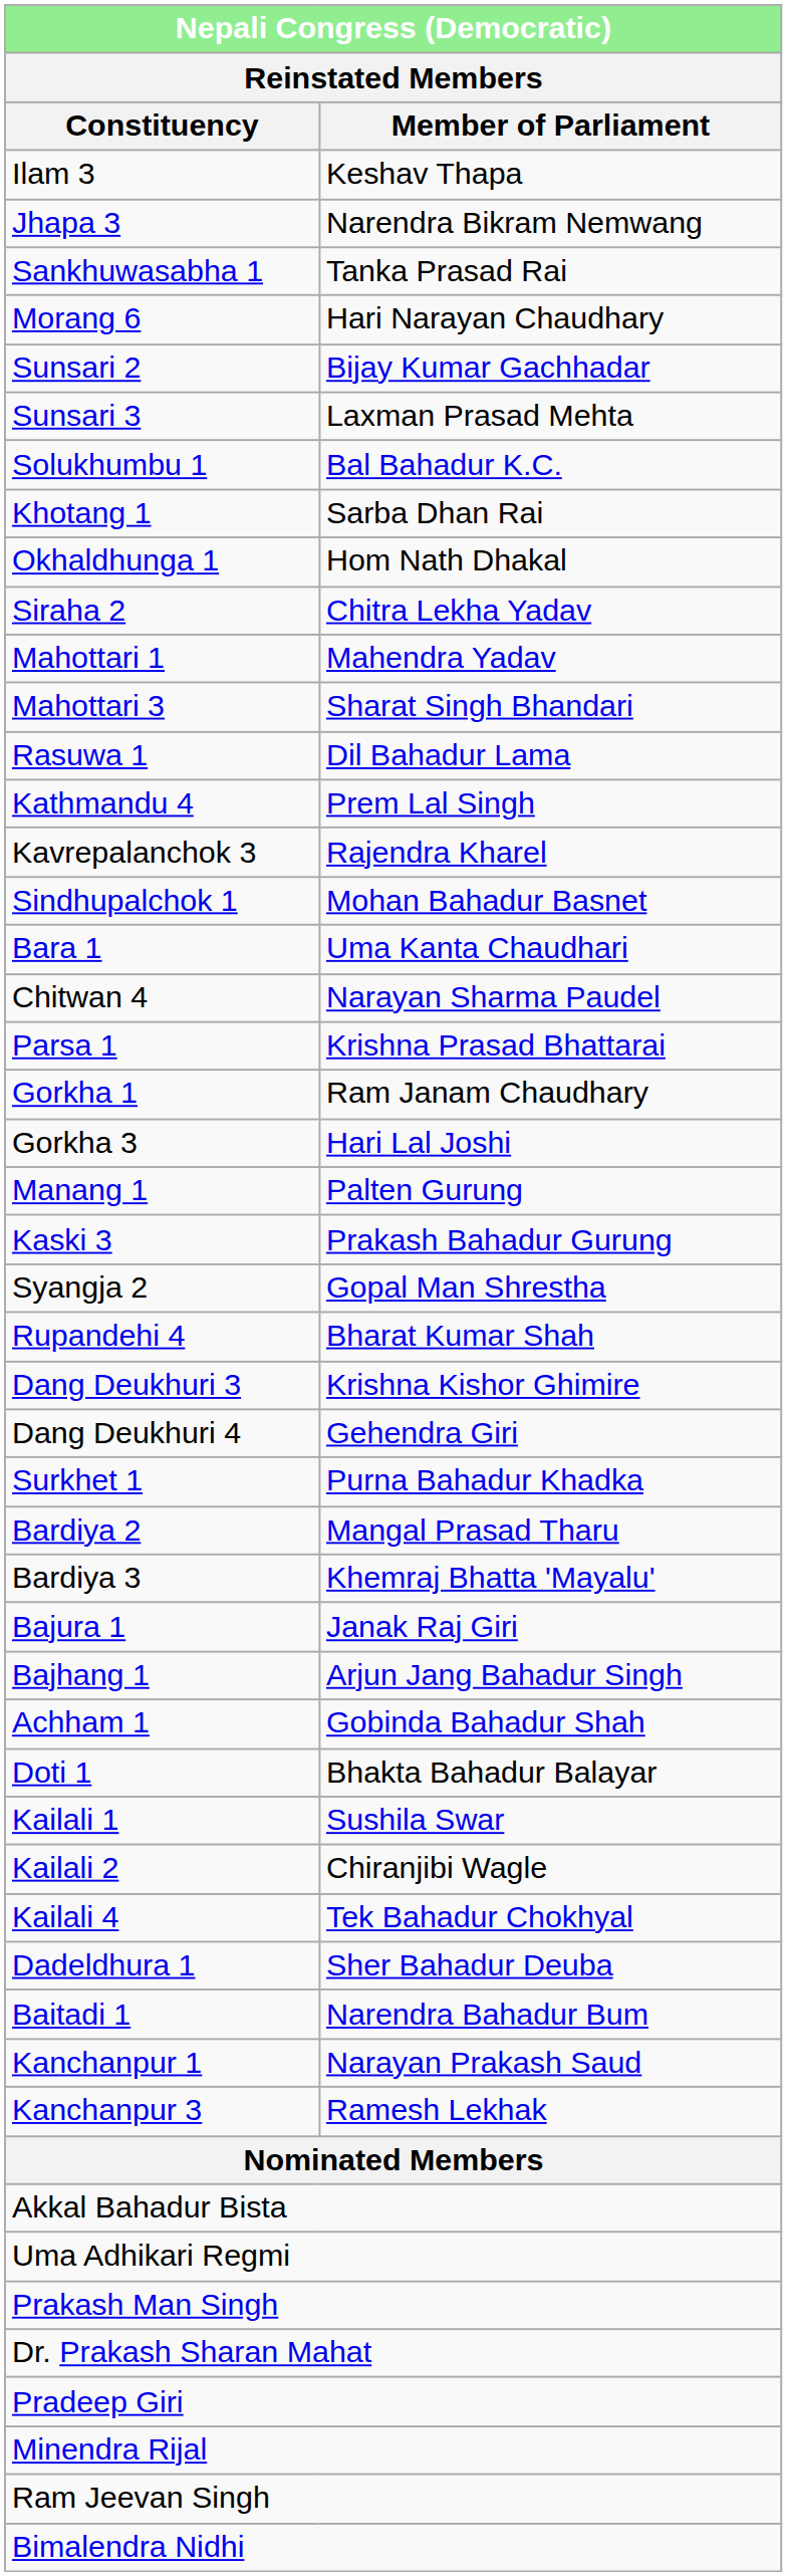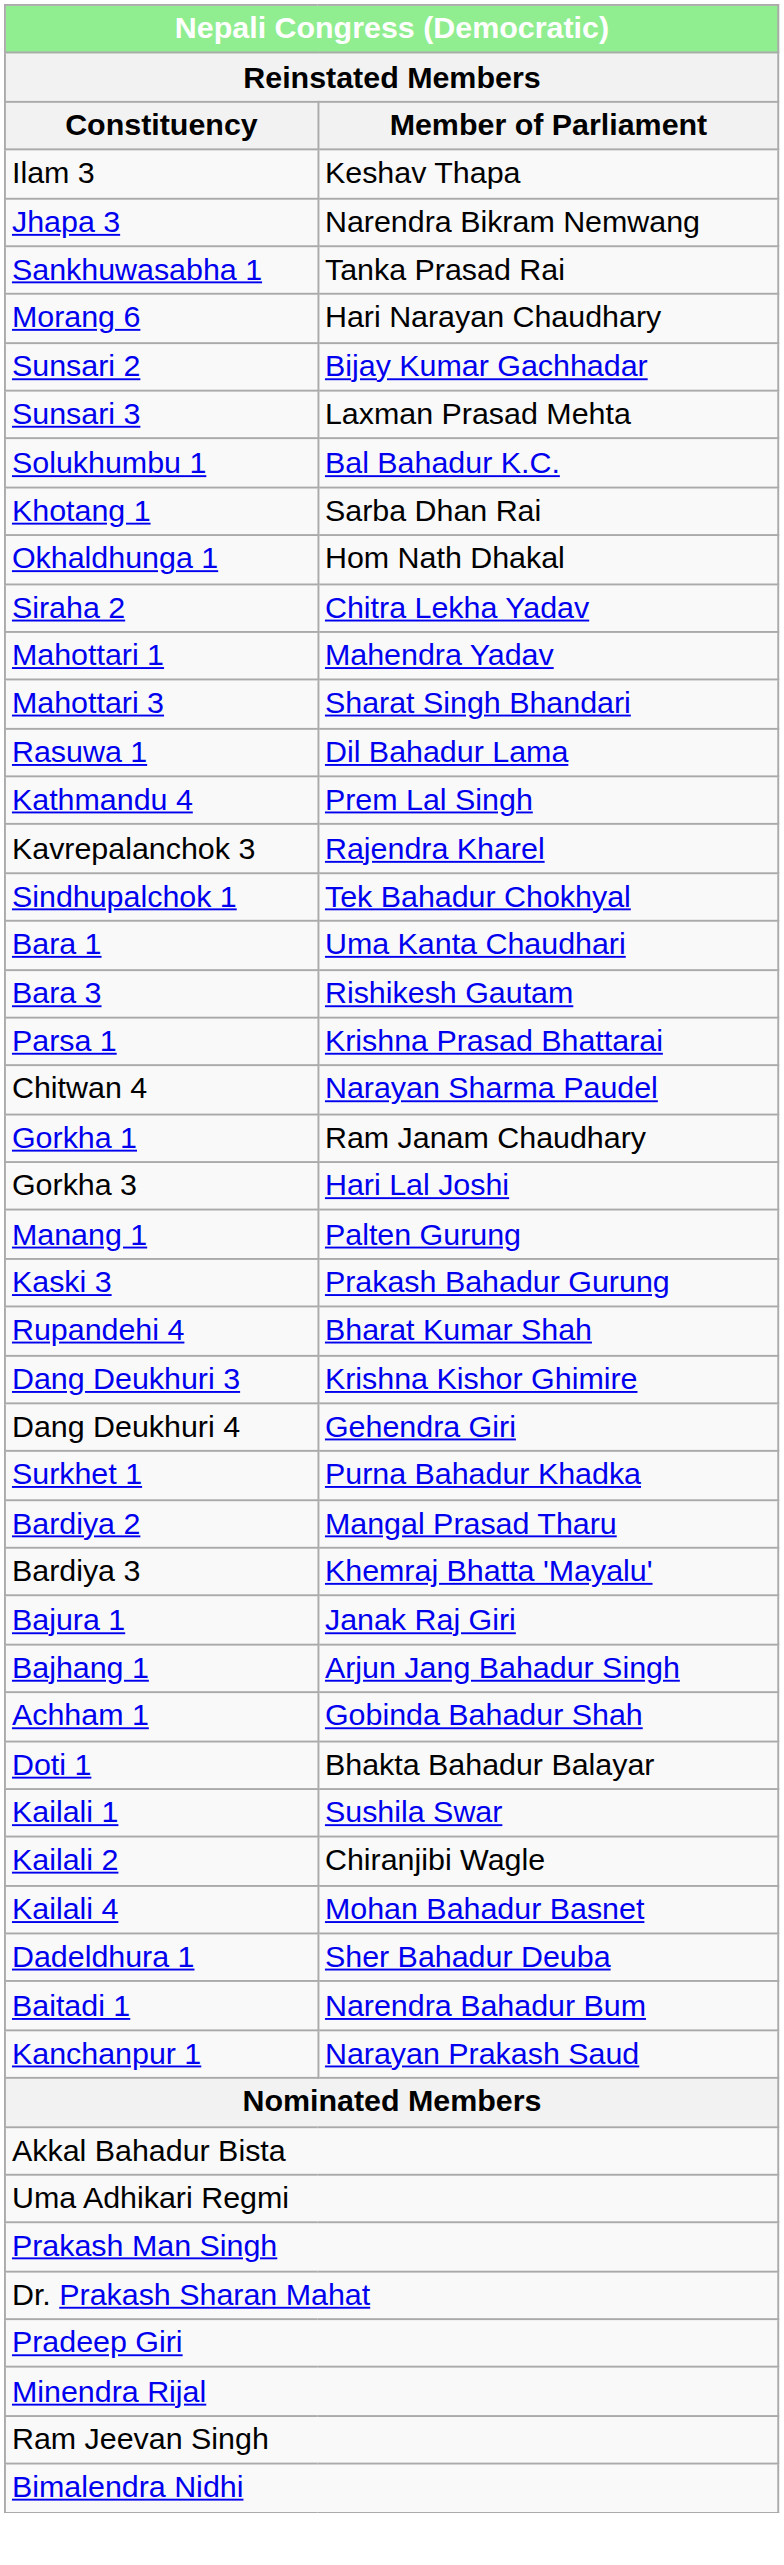Sindhupalchok 1 | Member of Parliament: Mohan Bahadur Basnet -> Tek Bahadur Chokhyal
+ row: Bara 3 | Rishikesh Gautam
rows swapped: Parsa 1 <-> Chitwan 4
- row: Syangja 2 | Gopal Man Shrestha
Kailali 4 | Member of Parliament: Tek Bahadur Chokhyal -> Mohan Bahadur Basnet
- row: Kanchanpur 3 | Ramesh Lekhak
